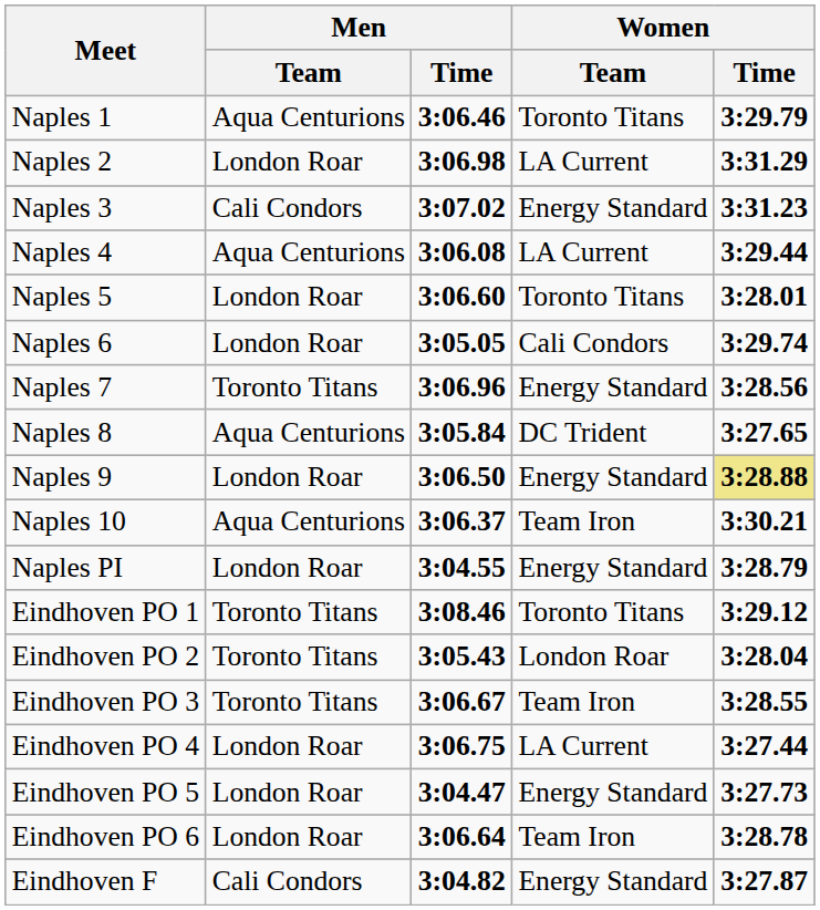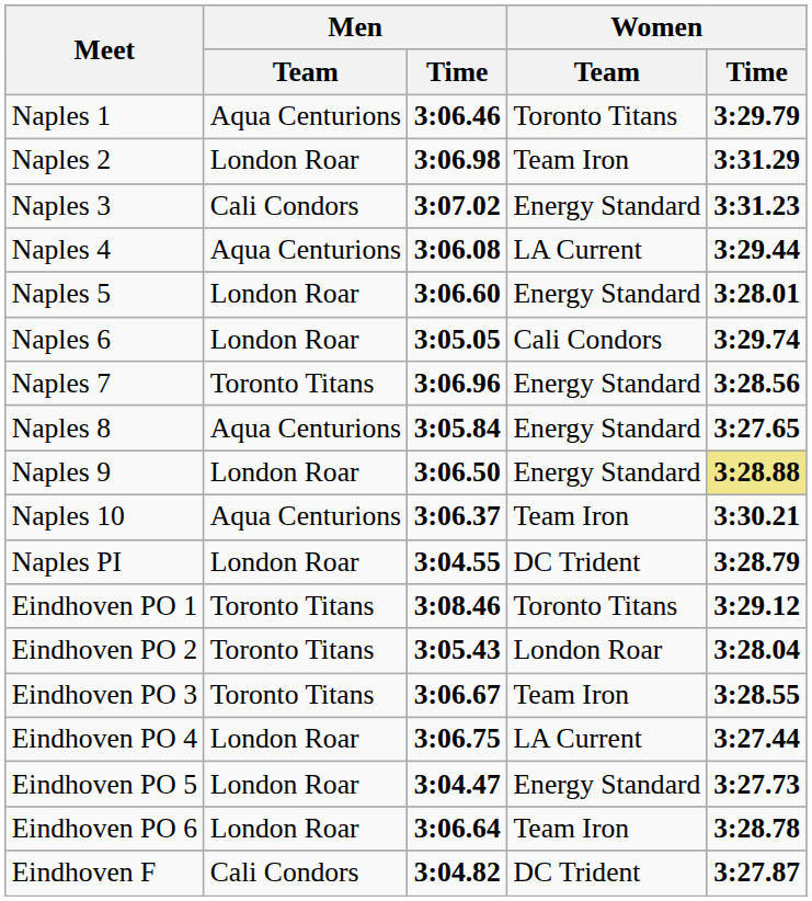Naples 2 | Women / Team: LA Current -> Team Iron
Naples 5 | Women / Team: Toronto Titans -> Energy Standard
Naples 8 | Women / Team: DC Trident -> Energy Standard
Naples PI | Women / Team: Energy Standard -> DC Trident
Eindhoven F | Women / Team: Energy Standard -> DC Trident
